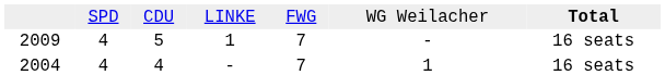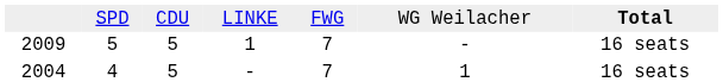2009 | column 2: 4 -> 5
2004 | column 3: 4 -> 5
